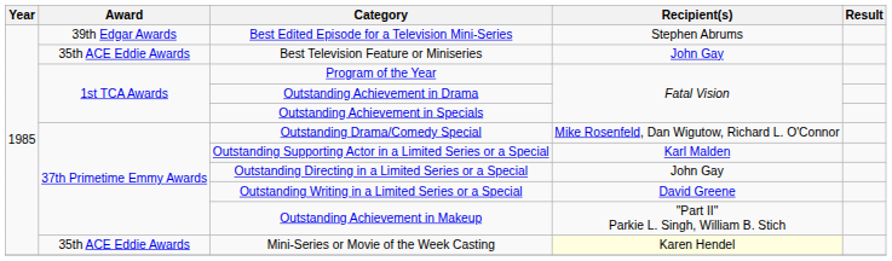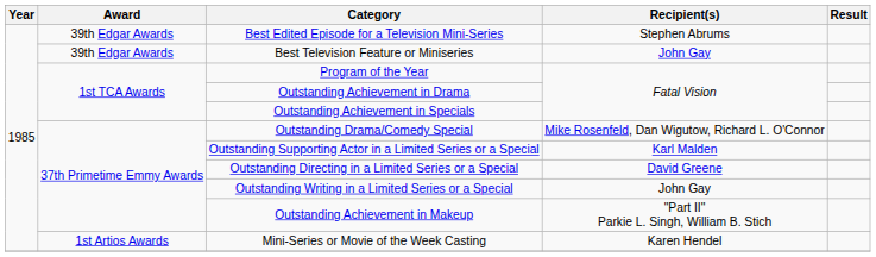Best Television Feature or Miniseries | Award: 35th ACE Eddie Awards -> 39th Edgar Awards
Outstanding Directing in a Limited Series or a Special | Recipient(s): John Gay -> David Greene
Outstanding Writing in a Limited Series or a Special | Recipient(s): David Greene -> John Gay
Mini-Series or Movie of the Week Casting | Award: 35th ACE Eddie Awards -> 1st Artios Awards
Mini-Series or Movie of the Week Casting | Recipient(s): lightyellow background -> no background
